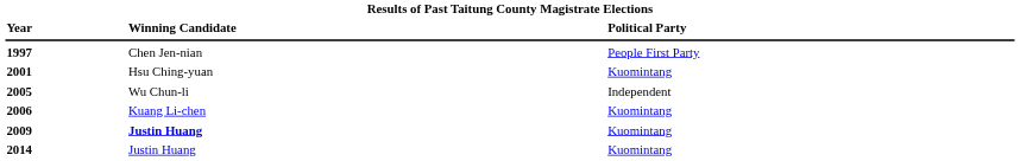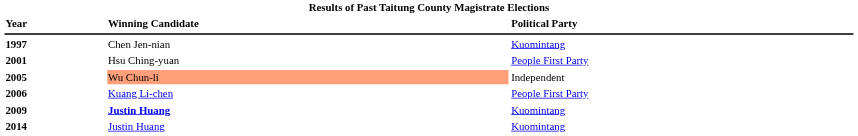1997 | column 3: People First Party -> Kuomintang
2001 | column 3: Kuomintang -> People First Party
2005 | column 2: no background -> lightsalmon background
2006 | column 3: Kuomintang -> People First Party
